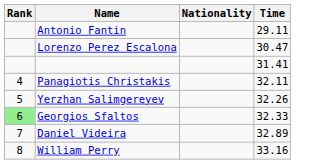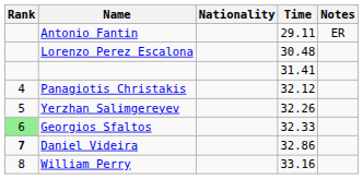+ column: Notes | ER
Lorenzo Perez Escalona | Time: 30.47 -> 30.48
Panagiotis Christakis | Time: 32.11 -> 32.12
Daniel Videira | Rank: normal -> bold
Daniel Videira | Time: 32.89 -> 32.86
